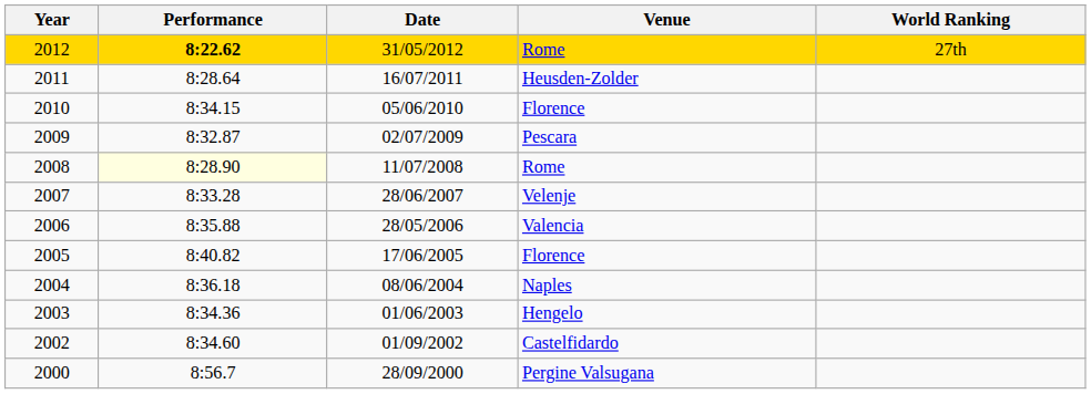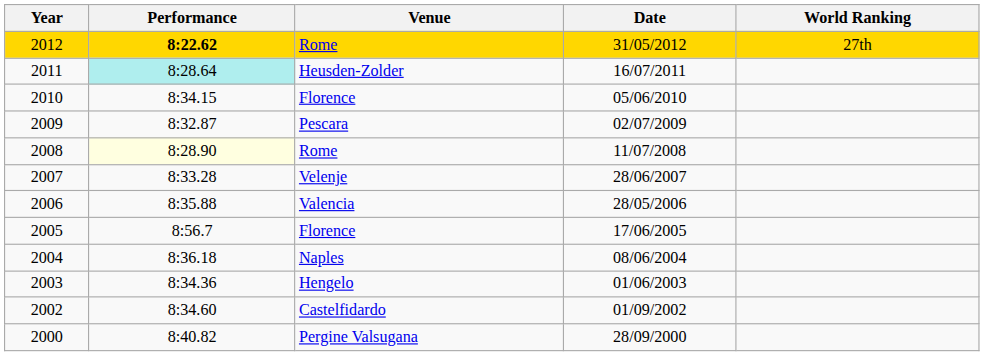columns swapped: Venue <-> Date
2011 | Performance: no background -> paleturquoise background
2005 | Performance: 8:40.82 -> 8:56.7
2000 | Performance: 8:56.7 -> 8:40.82
